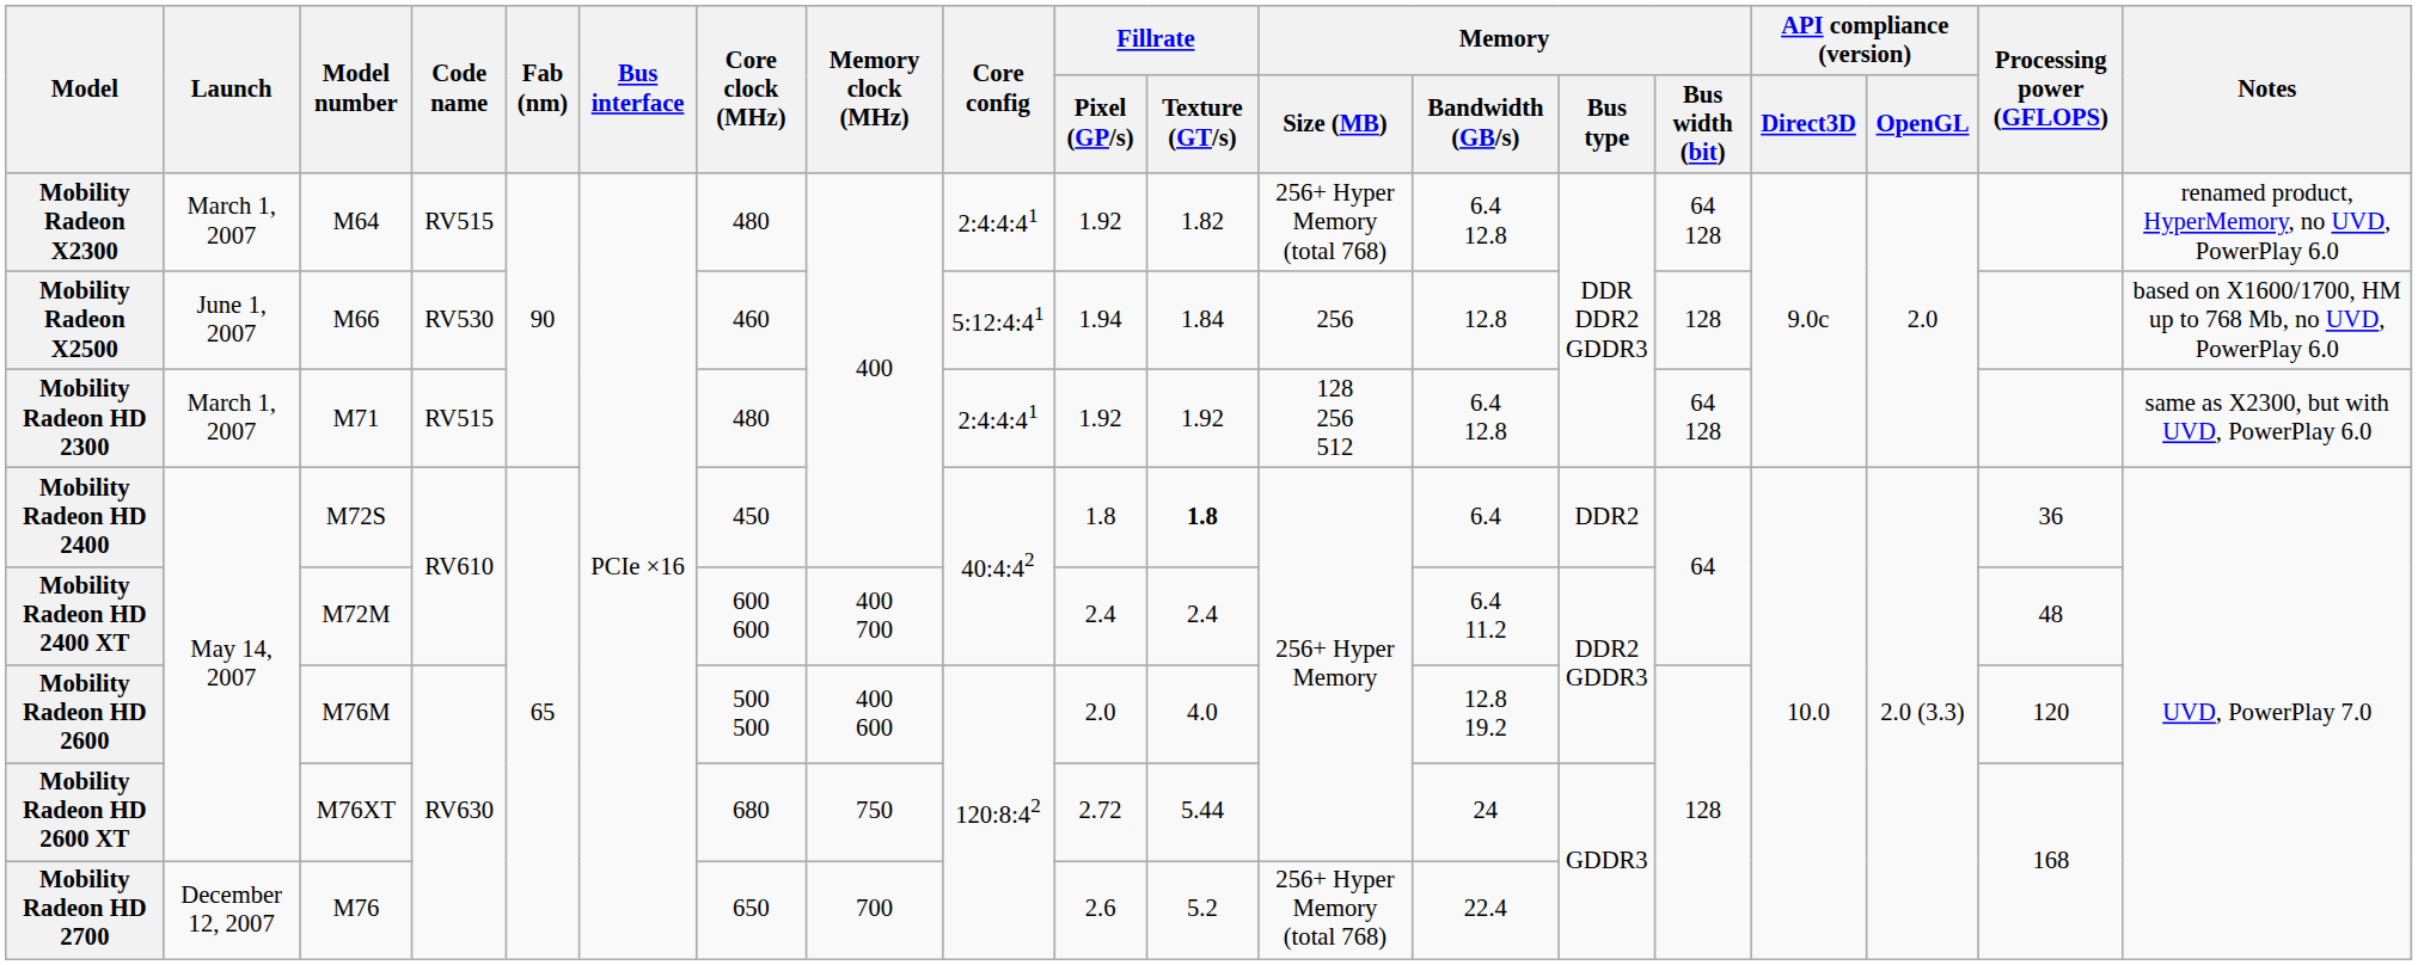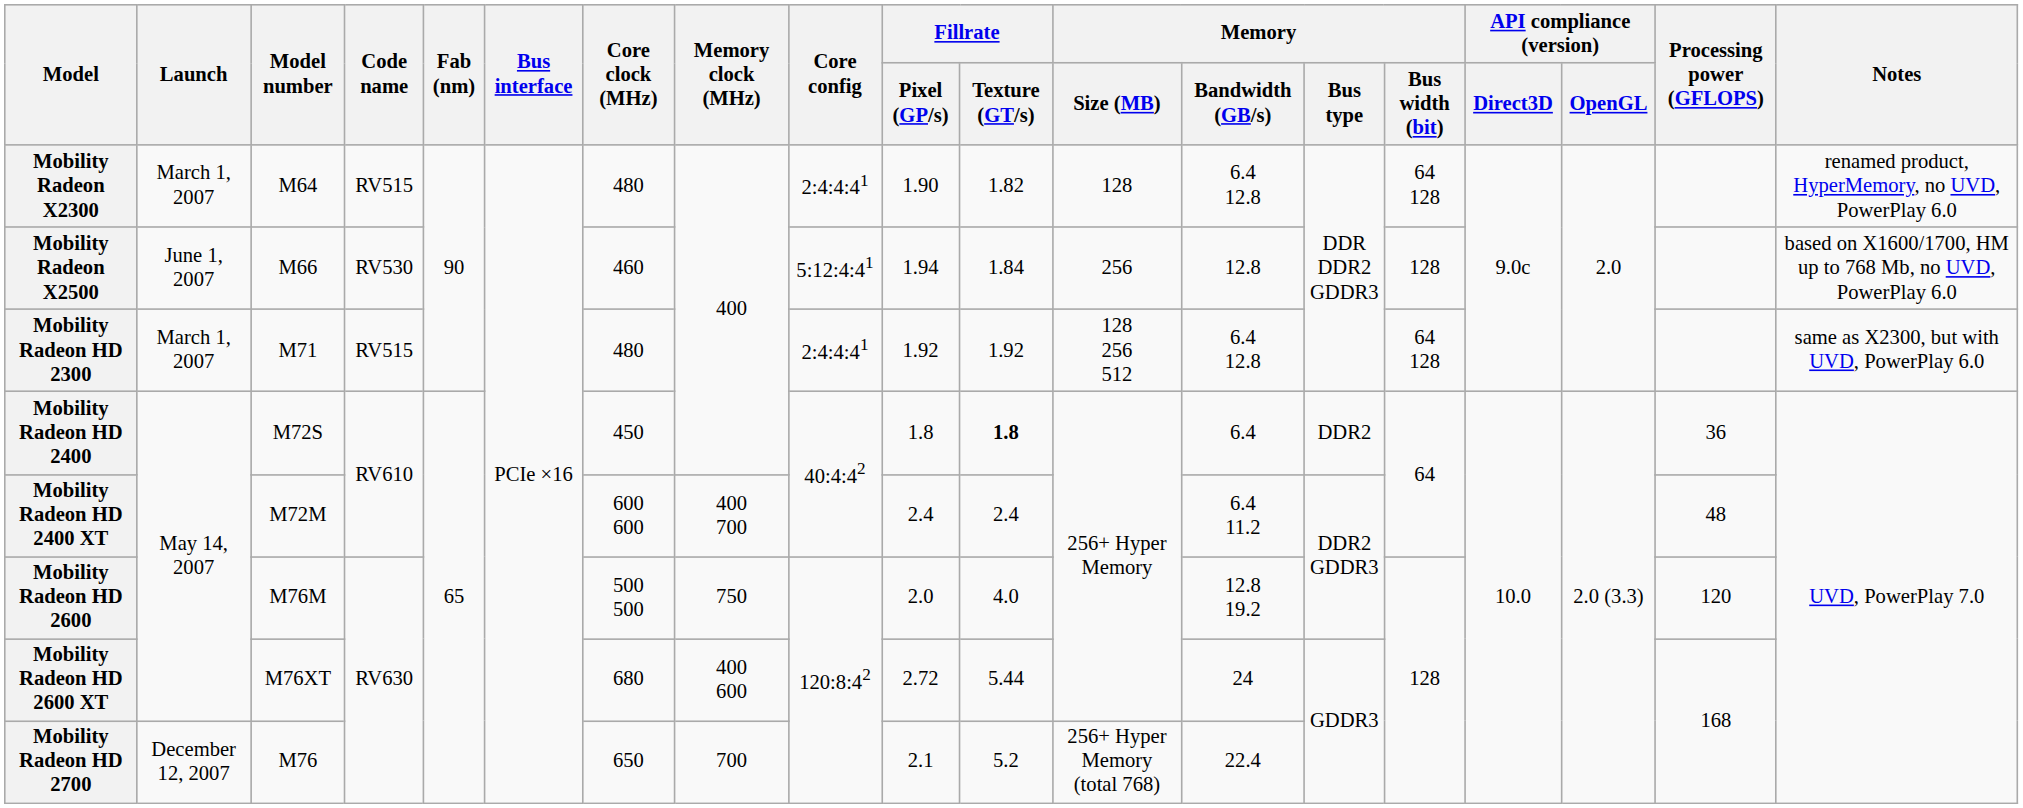Mobility Radeon X2300 | Fillrate / Pixel (GP/s): 1.92 -> 1.90
Mobility Radeon X2300 | Memory / Size (MB): 256+ Hyper Memory (total 768) -> 128
Mobility Radeon HD 2600 | Memory clock (MHz): 400 600 -> 750
Mobility Radeon HD 2600 XT | Memory clock (MHz): 750 -> 400 600
Mobility Radeon HD 2700 | Fillrate / Pixel (GP/s): 2.6 -> 2.1
